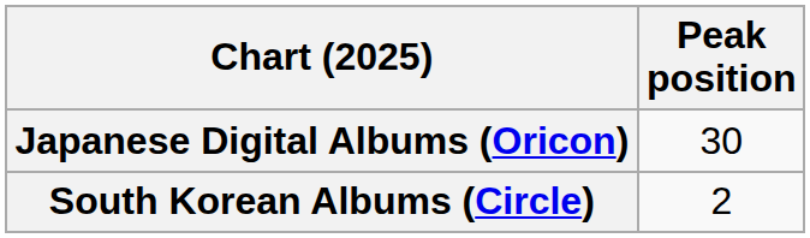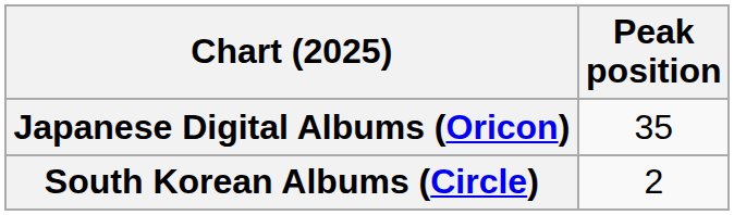Japanese Digital Albums (Oricon) | Peak position: 30 -> 35
